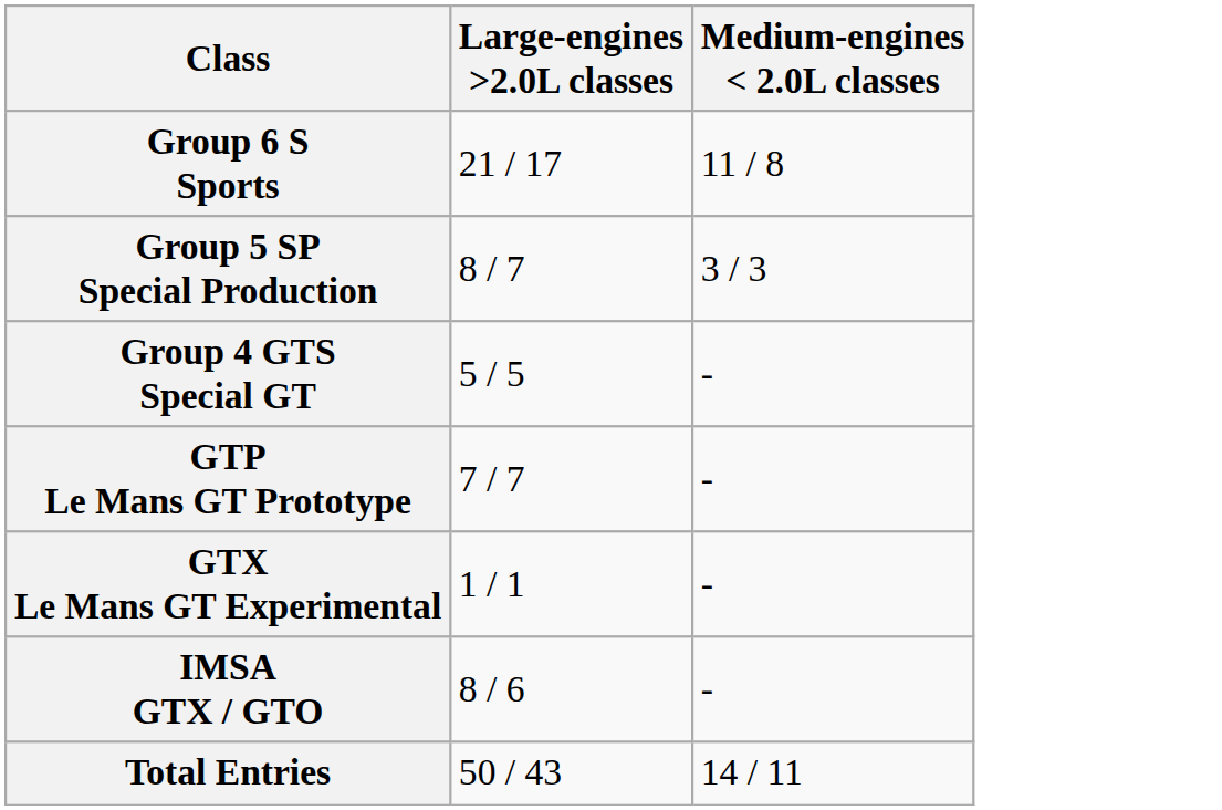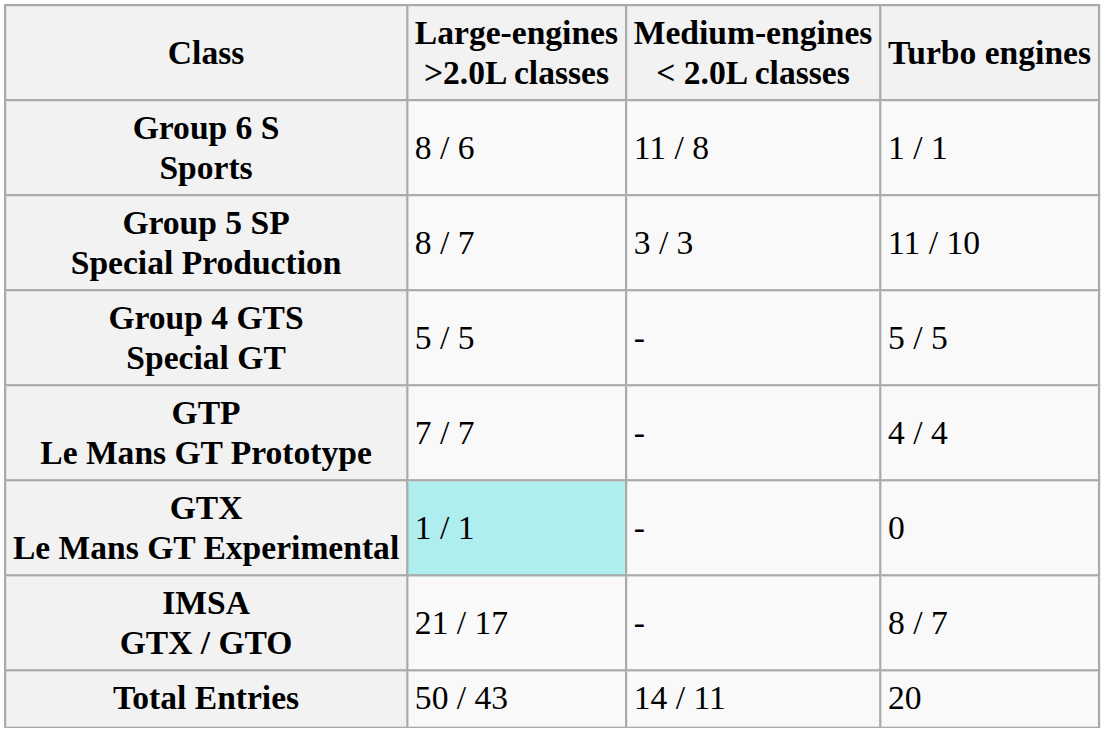+ column: Turbo engines | 1 / 1 | 11 / 10 | 5 / 5 | 4 / 4 | 0 | 8 / 7 | 20
Group 6 S Sports | Large-engines >2.0L classes: 21 / 17 -> 8 / 6
GTX Le Mans GT Experimental | Large-engines >2.0L classes: no background -> paleturquoise background
IMSA GTX / GTO | Large-engines >2.0L classes: 8 / 6 -> 21 / 17
